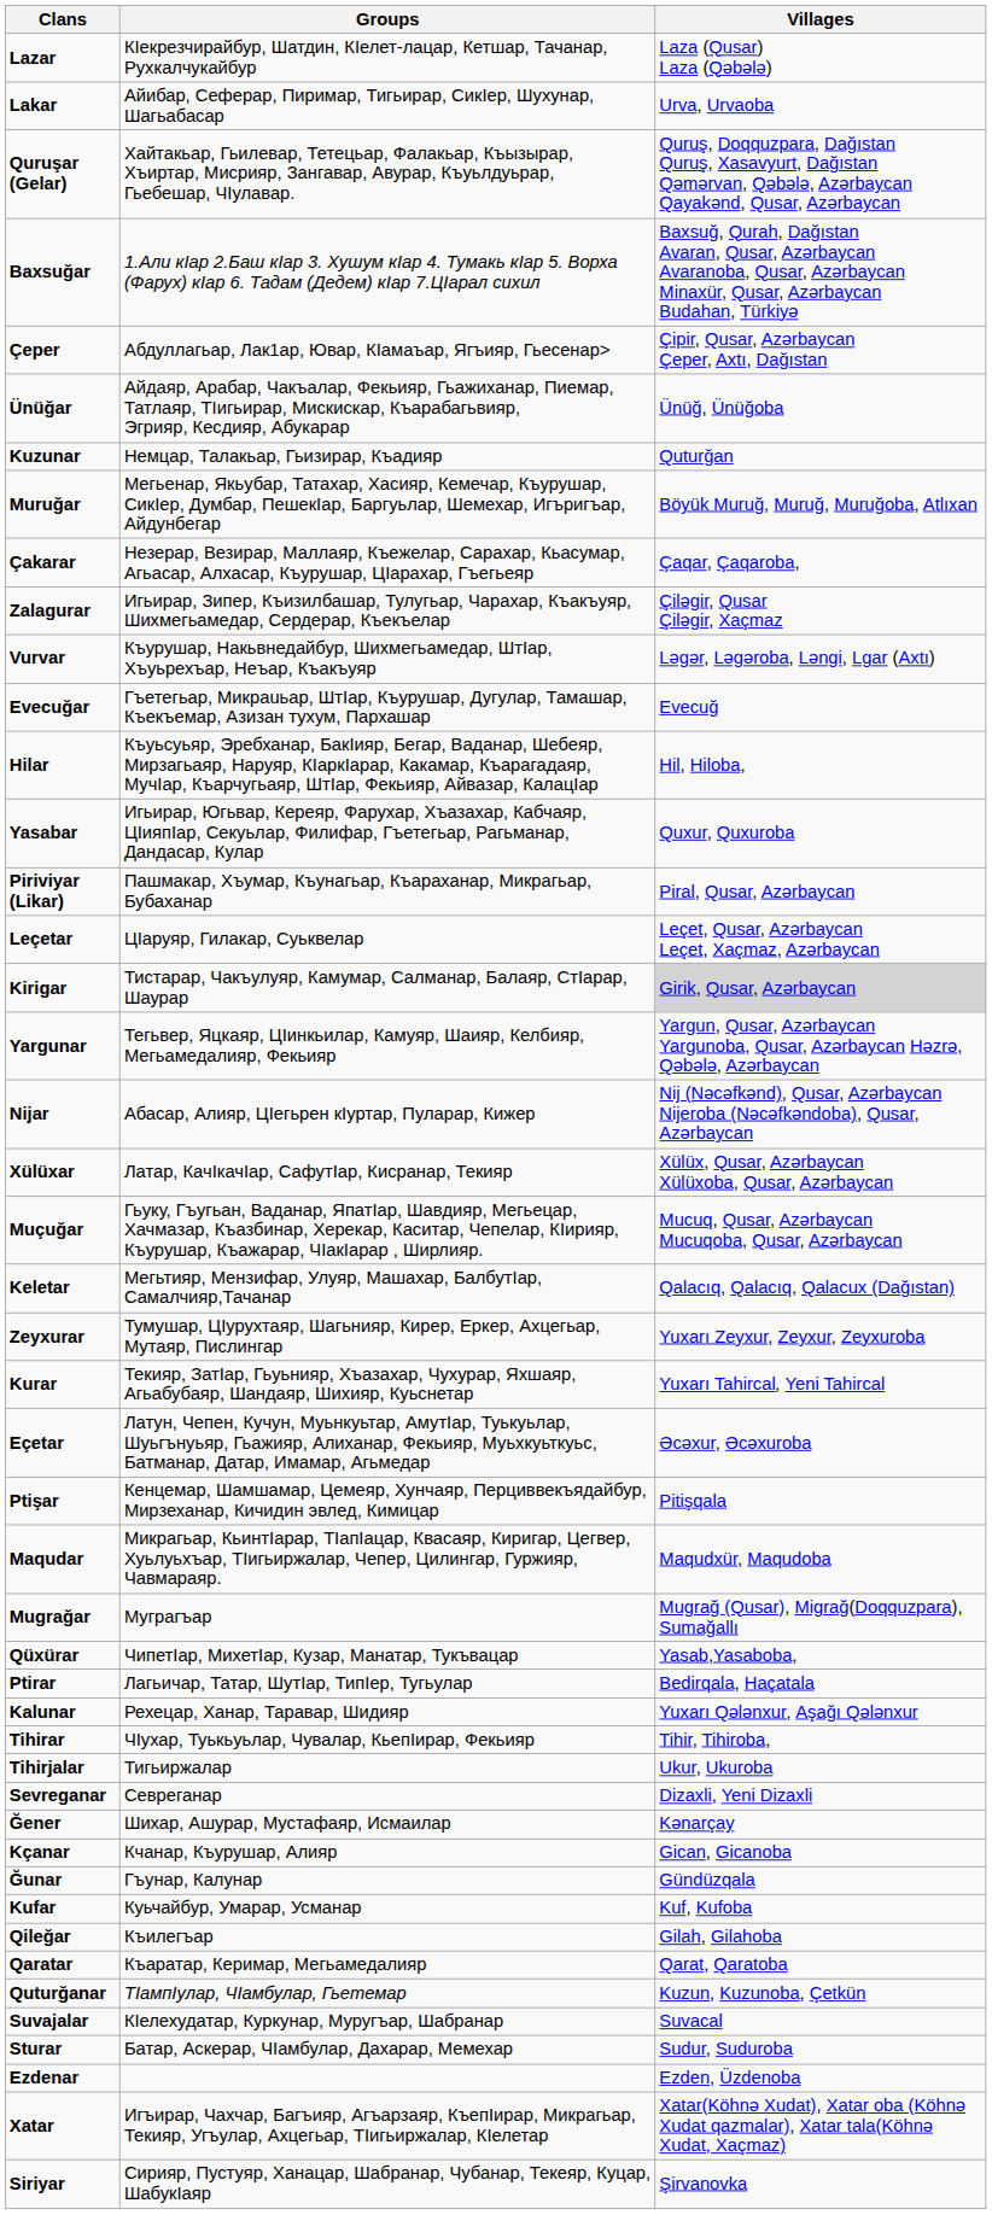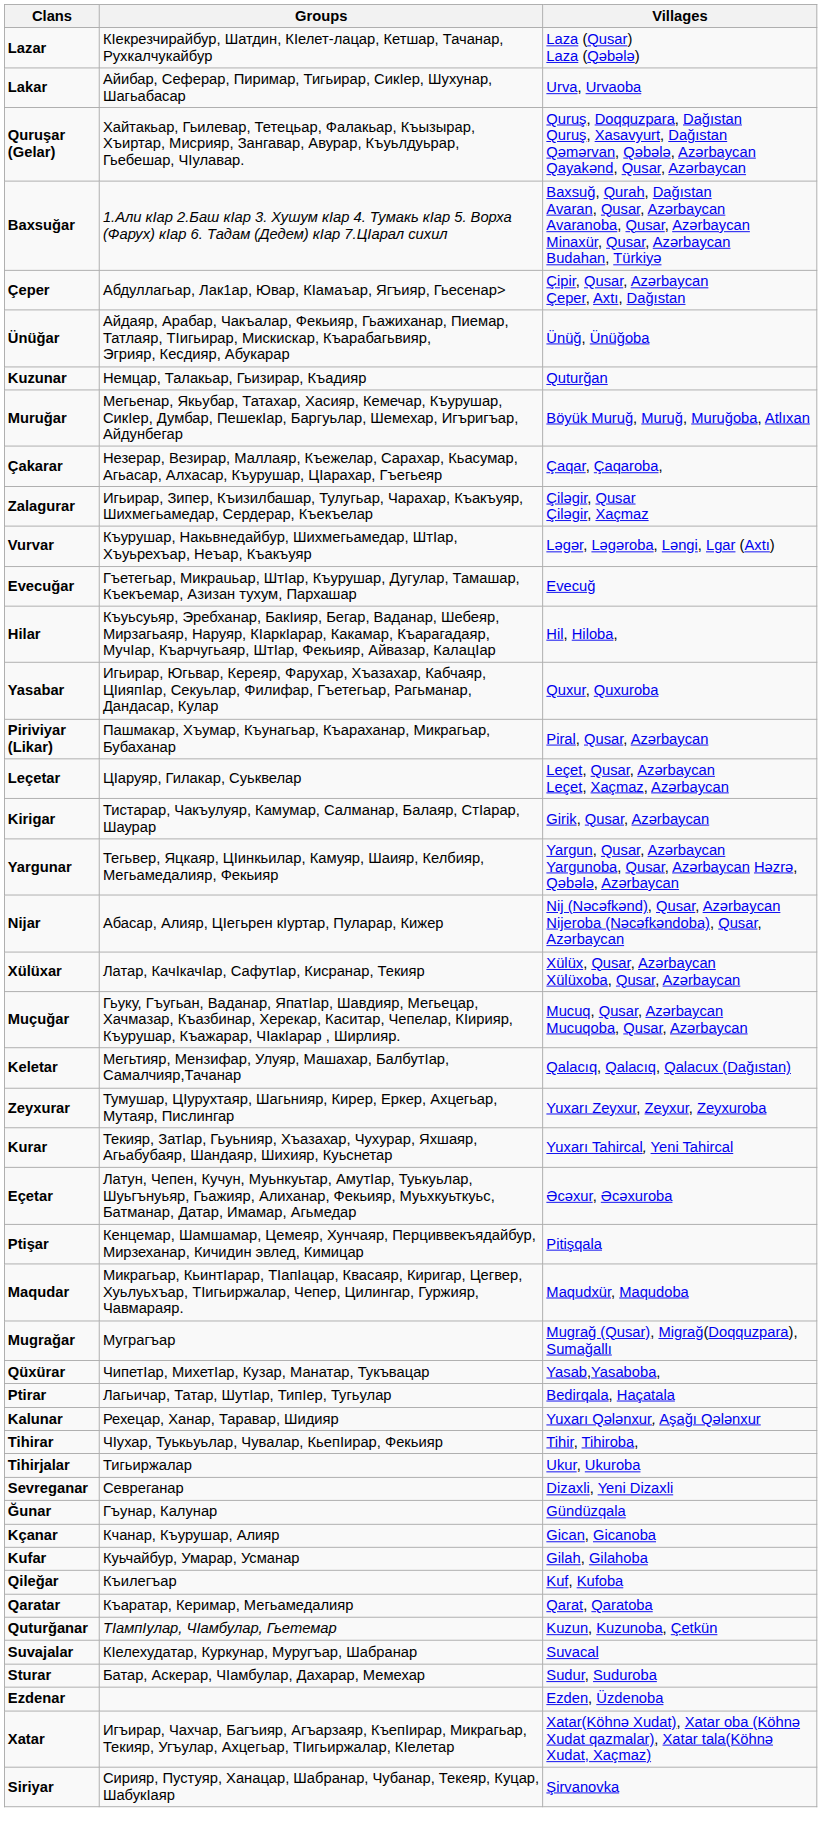Kirigar | Villages: lightgrey background -> no background
- row: Ğener | Шихар, Ашурар, Мустафаяр, Исмаилар | Kənarçay
rows swapped: Ğunar <-> Kçanar
Kufar | Villages: Kuf, Kufoba -> Gilah, Gilahoba
Qileğar | Villages: Gilah, Gilahoba -> Kuf, Kufoba
